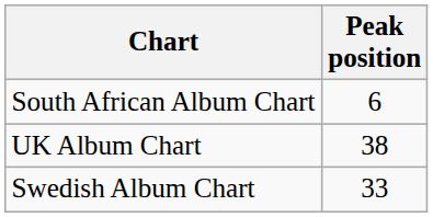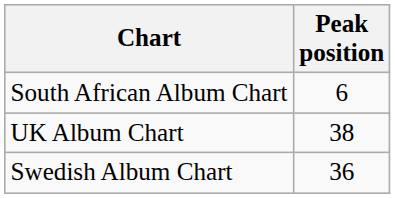Swedish Album Chart | Peak position: 33 -> 36
